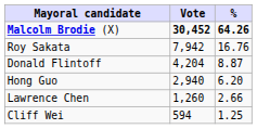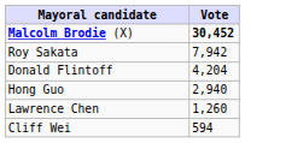- column: % | 64.26 | 16.76 | 8.87 | 6.20 | 2.66 | 1.25
